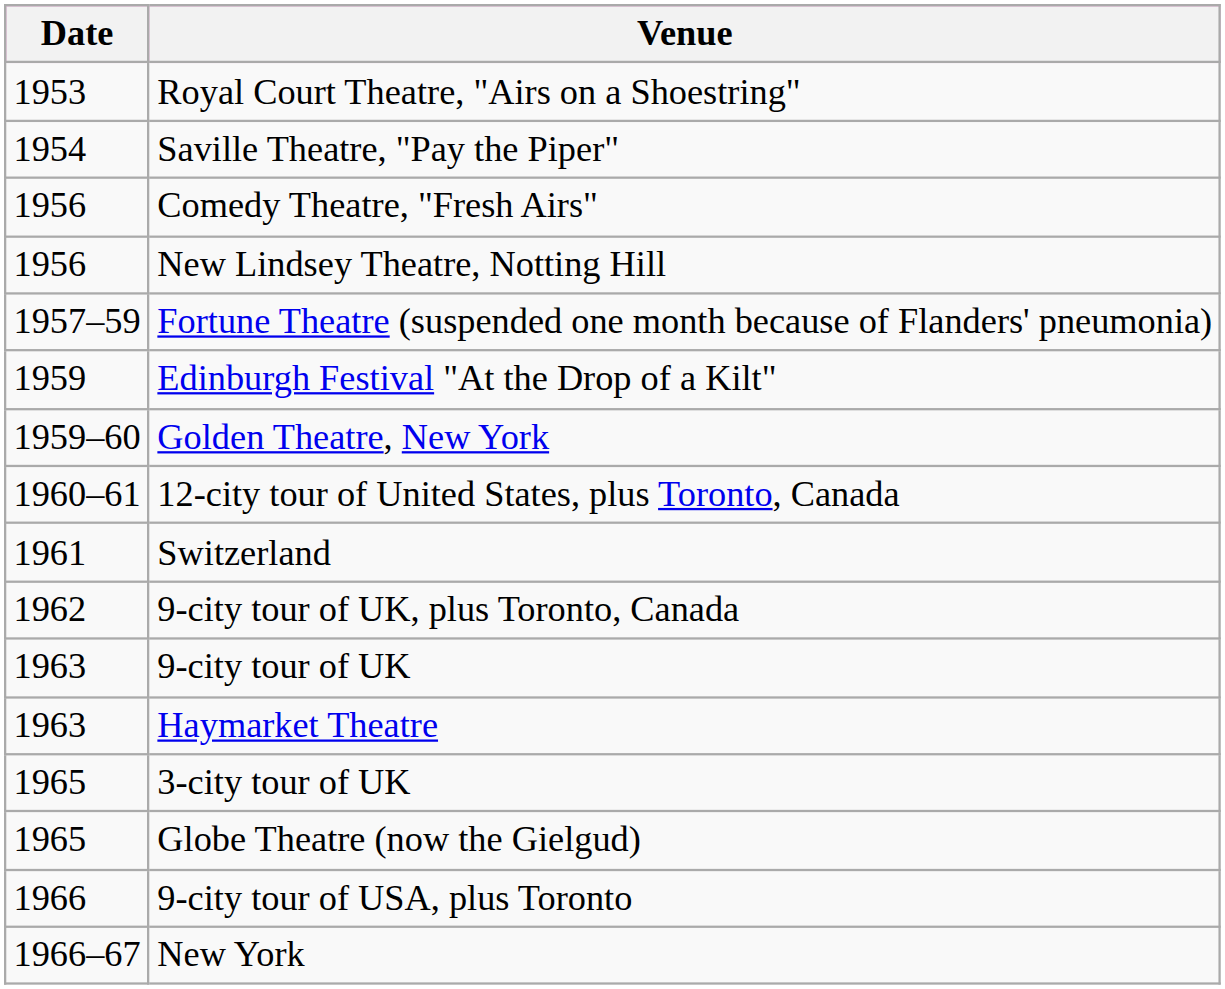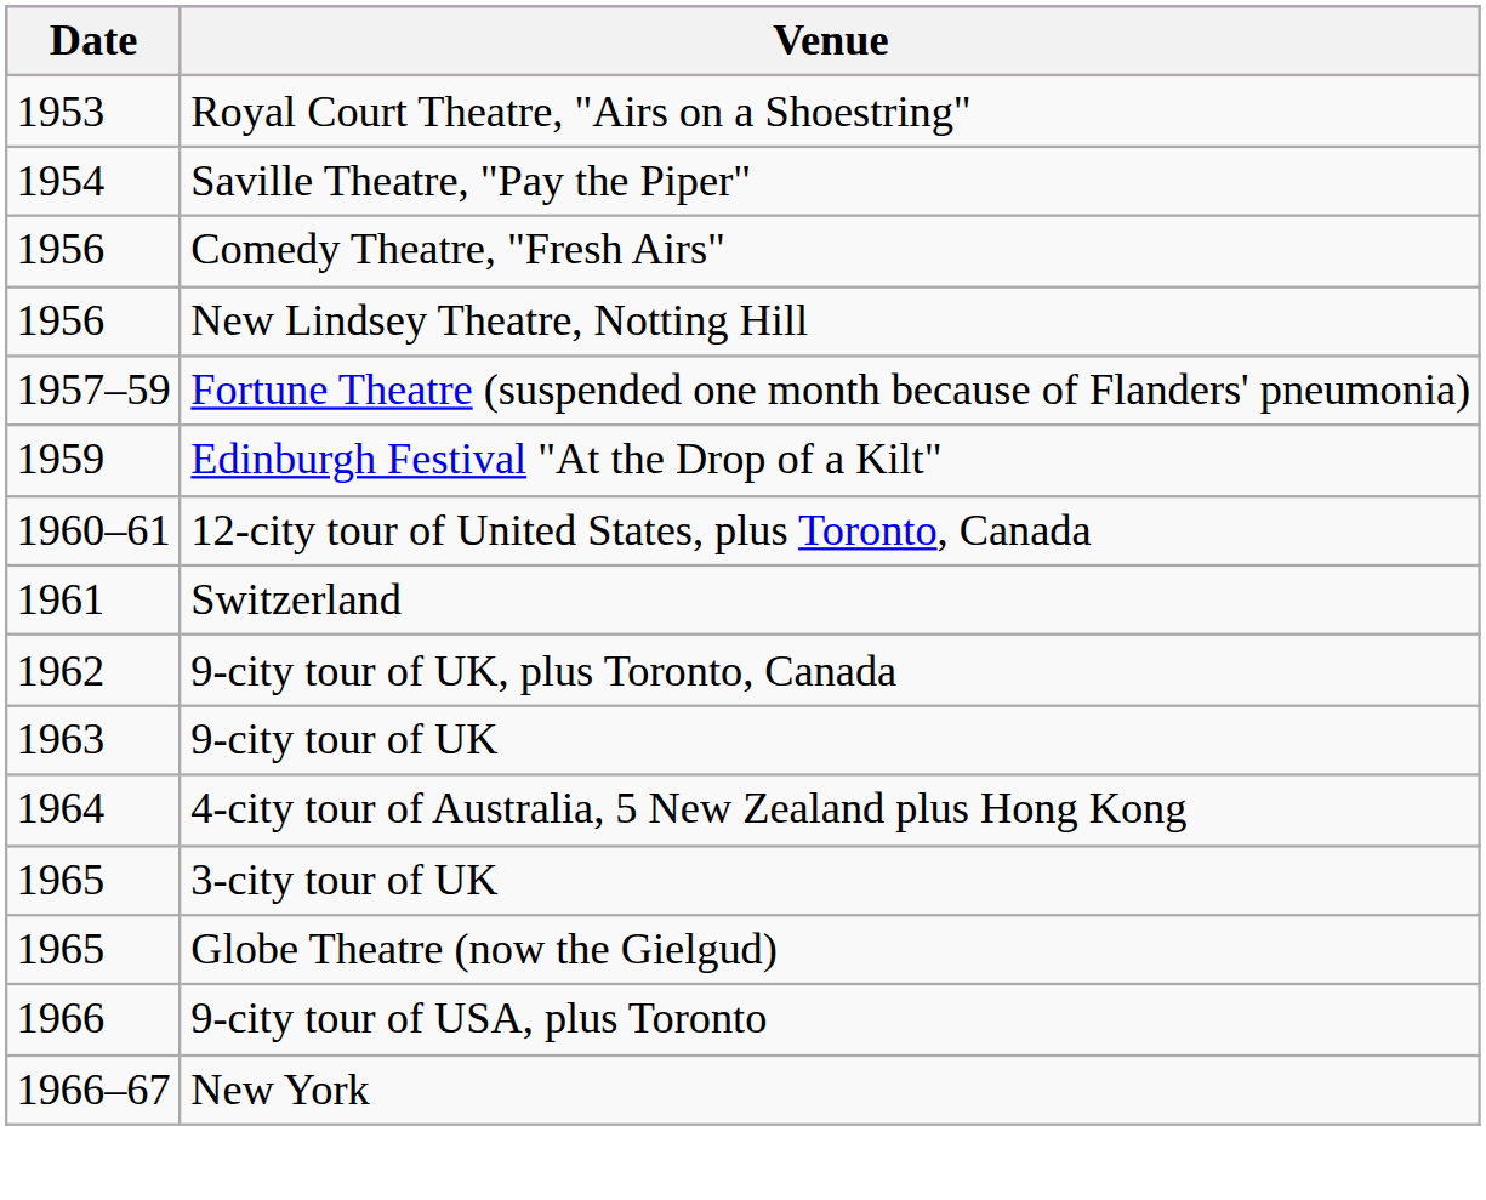- row: 1959–60 | Golden Theatre, New York
- row: 1963 | Haymarket Theatre
+ row: 1964 | 4-city tour of Australia, 5 New Zealand plus Hong Kong
